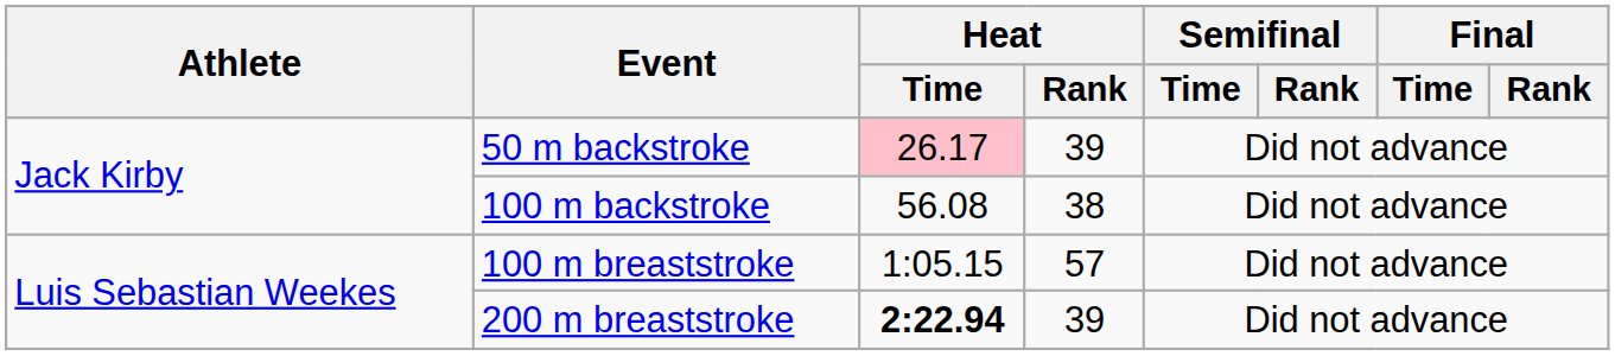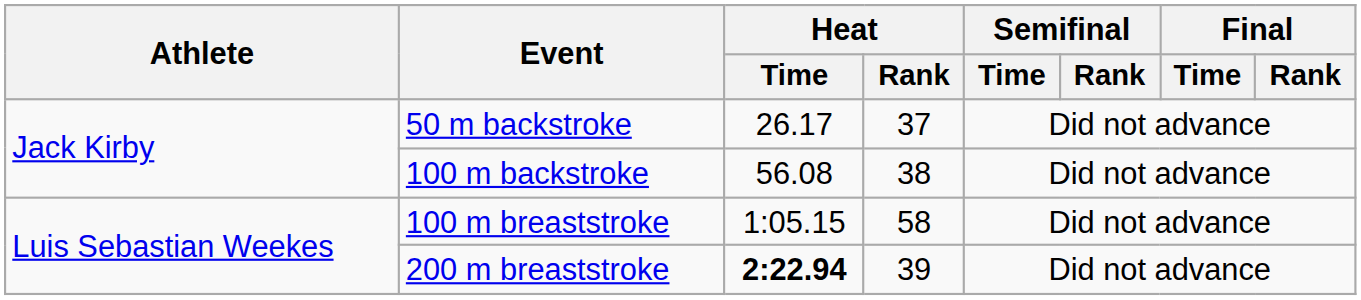50 m backstroke | Heat / Time: pink background -> no background
50 m backstroke | Heat / Rank: 39 -> 37
100 m breaststroke | Heat / Rank: 57 -> 58
